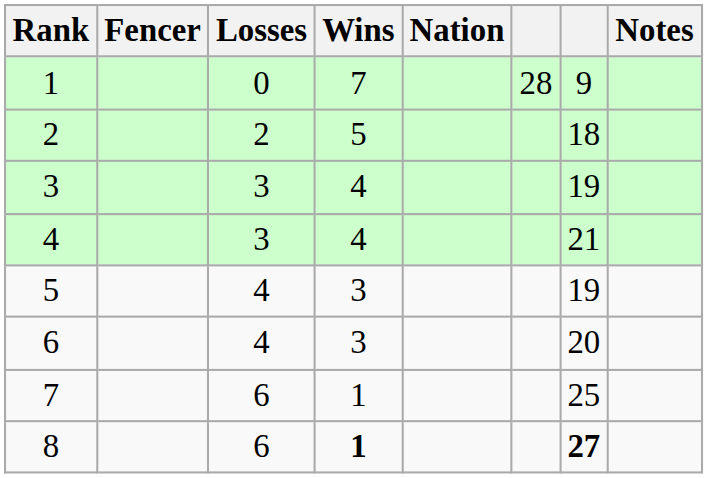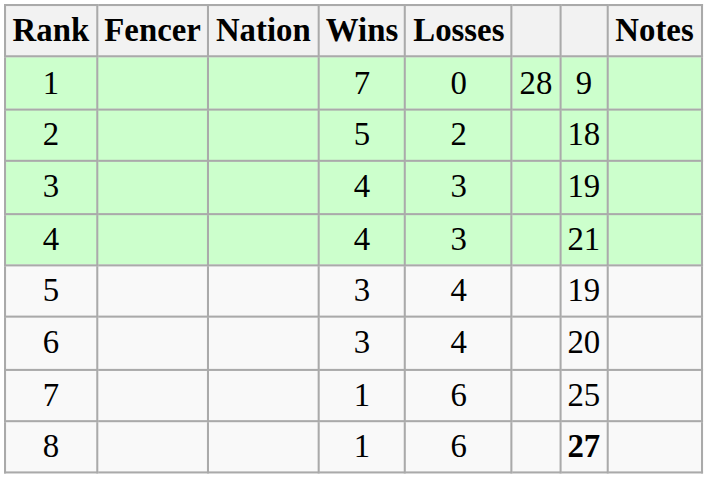columns swapped: Nation <-> Losses
8 | Wins: bold -> normal
